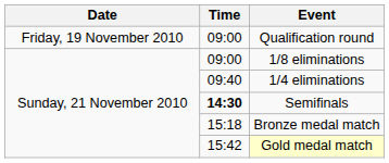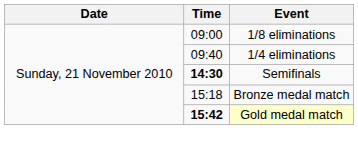- row: Friday, 19 November 2010 | 09:00 | Qualification round
Gold medal match | Time: normal -> bold
